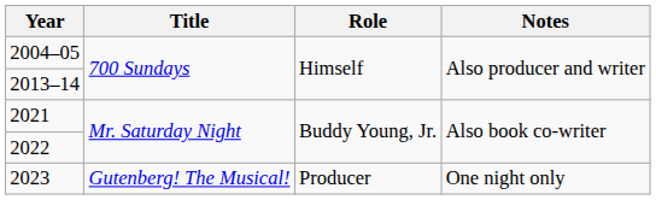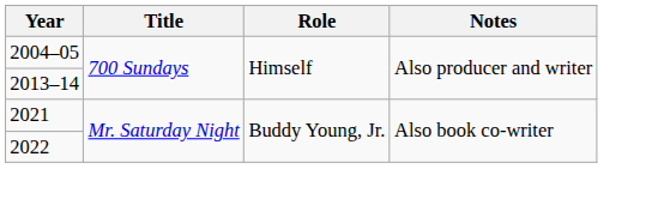- row: 2023 | Gutenberg! The Musical! | Producer | One night only
